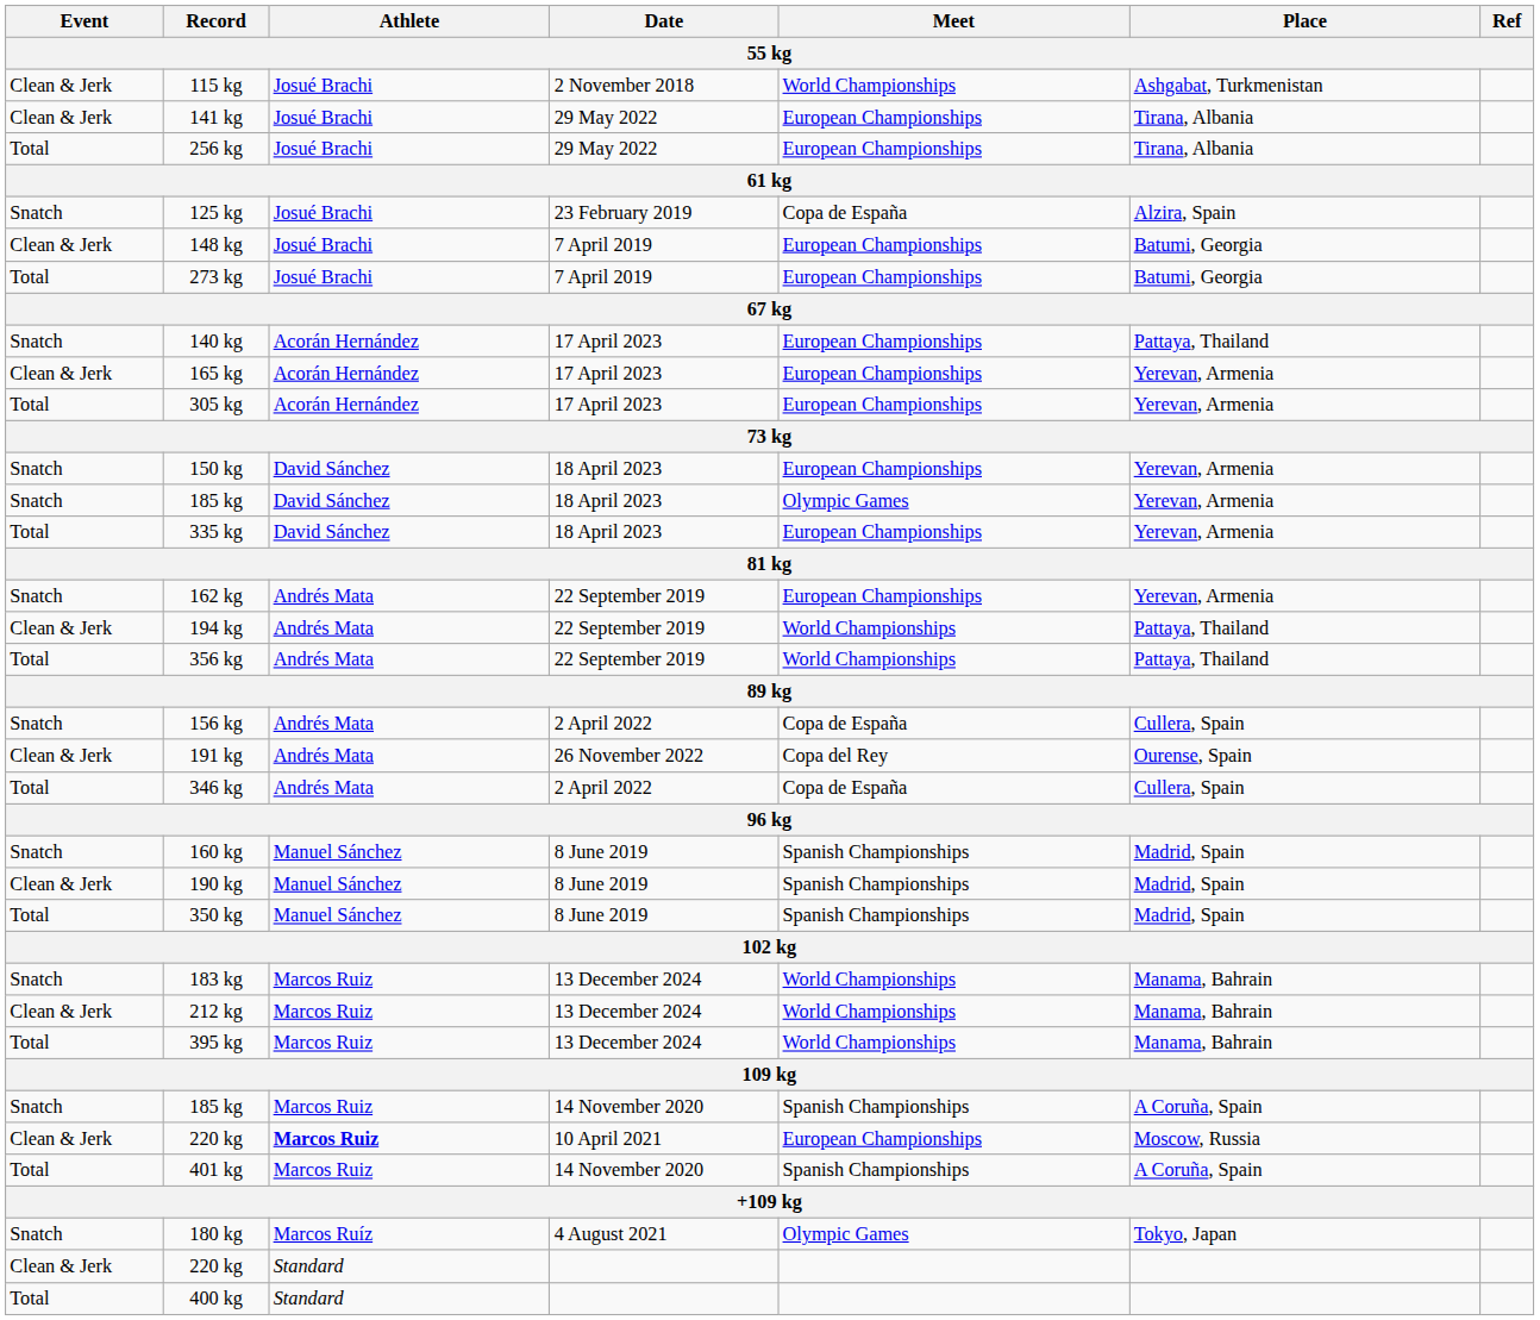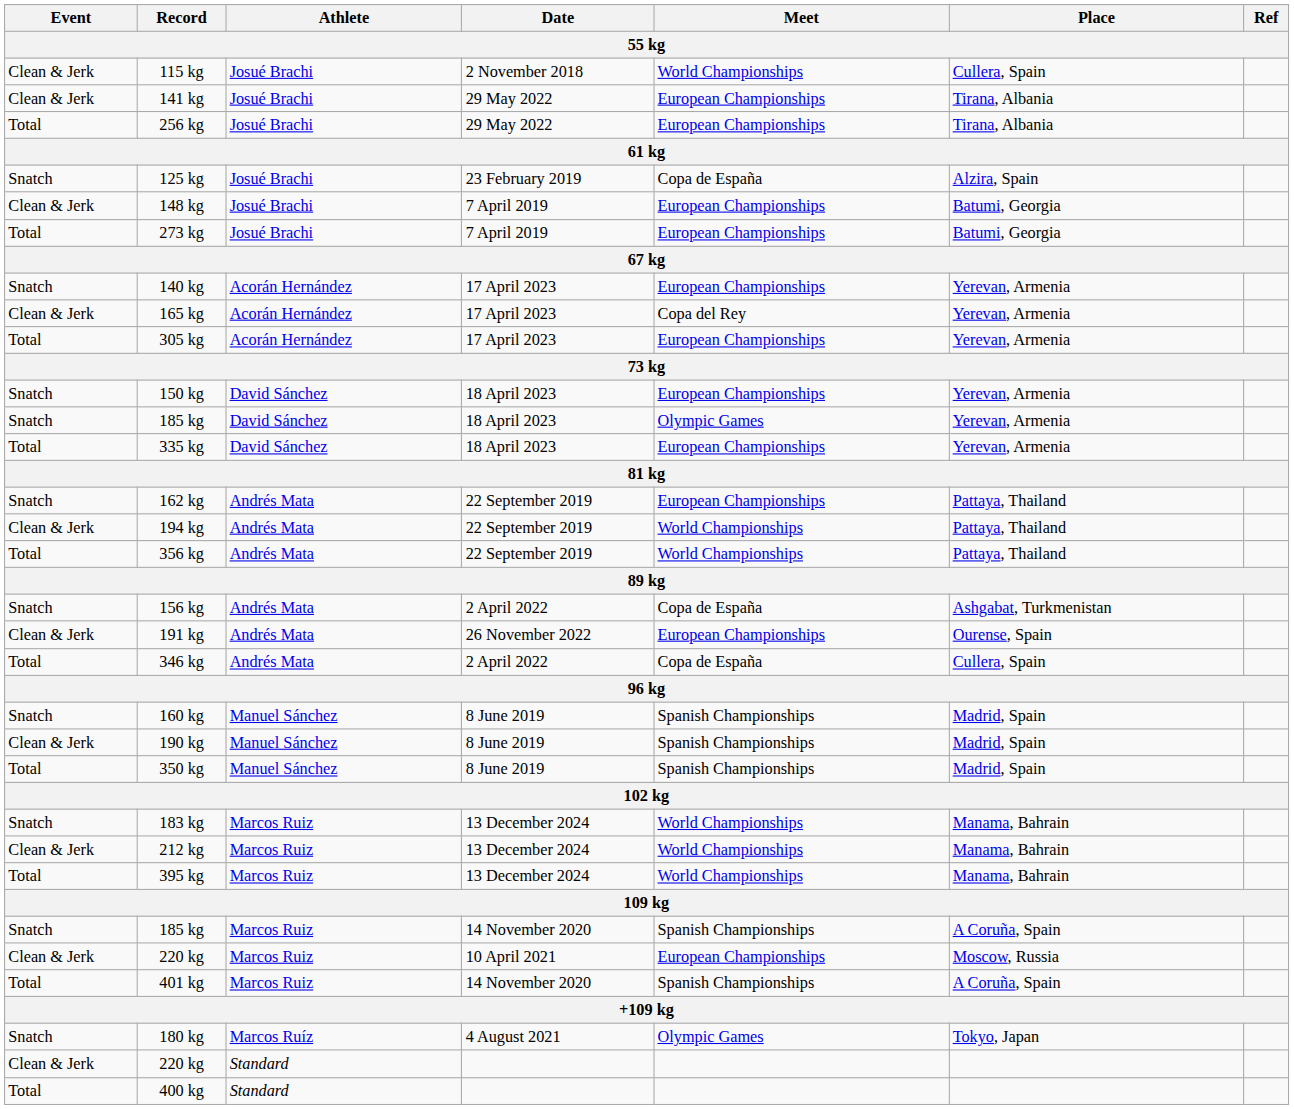115 kg | Place: Ashgabat, Turkmenistan -> Cullera, Spain
140 kg | Place: Pattaya, Thailand -> Yerevan, Armenia
165 kg | Meet: European Championships -> Copa del Rey
162 kg | Place: Yerevan, Armenia -> Pattaya, Thailand
156 kg | Place: Cullera, Spain -> Ashgabat, Turkmenistan
191 kg | Meet: Copa del Rey -> European Championships
220 kg / 10 April 2021 | Athlete: bold -> normal
